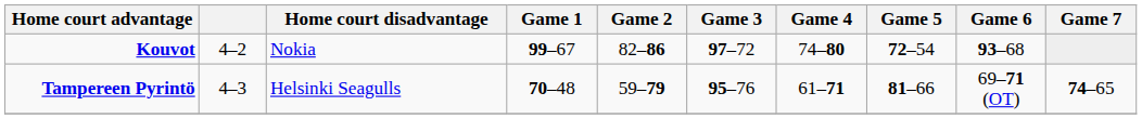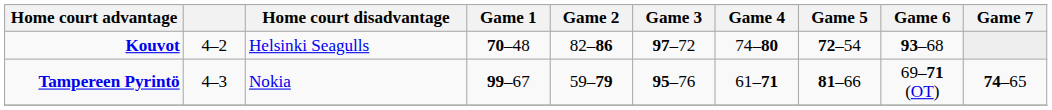Kouvot | Home court disadvantage: Nokia -> Helsinki Seagulls
Kouvot | Game 1: 99–67 -> 70–48
Tampereen Pyrintö | Home court disadvantage: Helsinki Seagulls -> Nokia
Tampereen Pyrintö | Game 1: 70–48 -> 99–67
